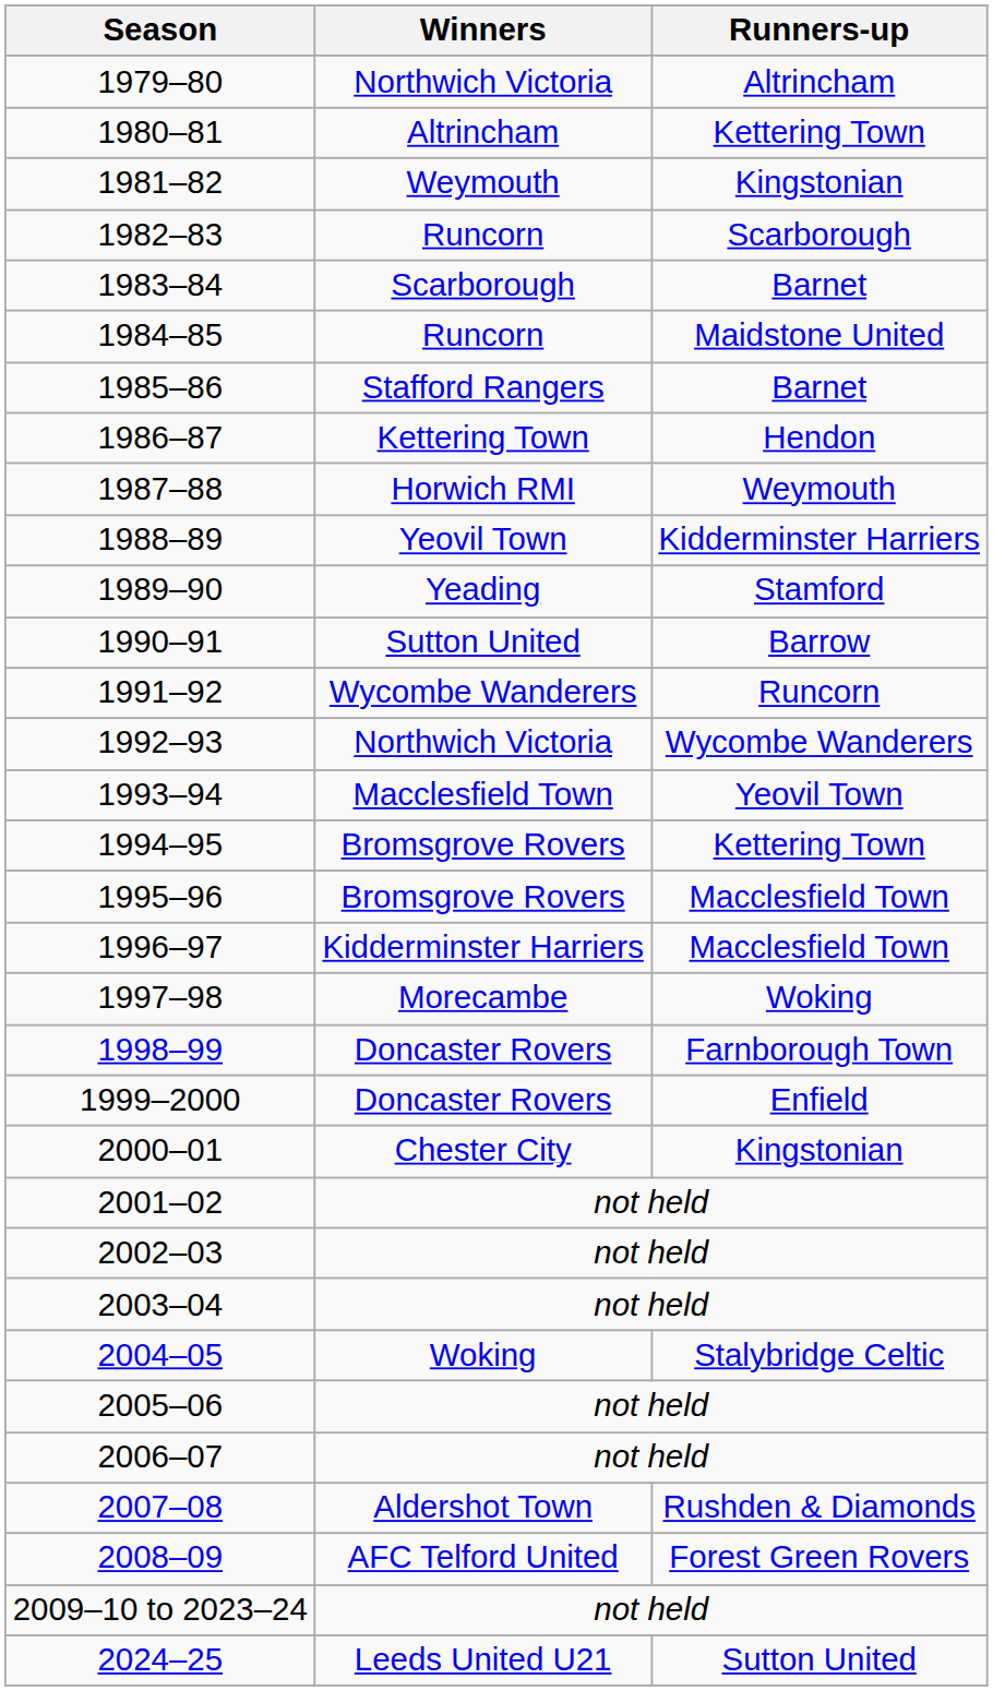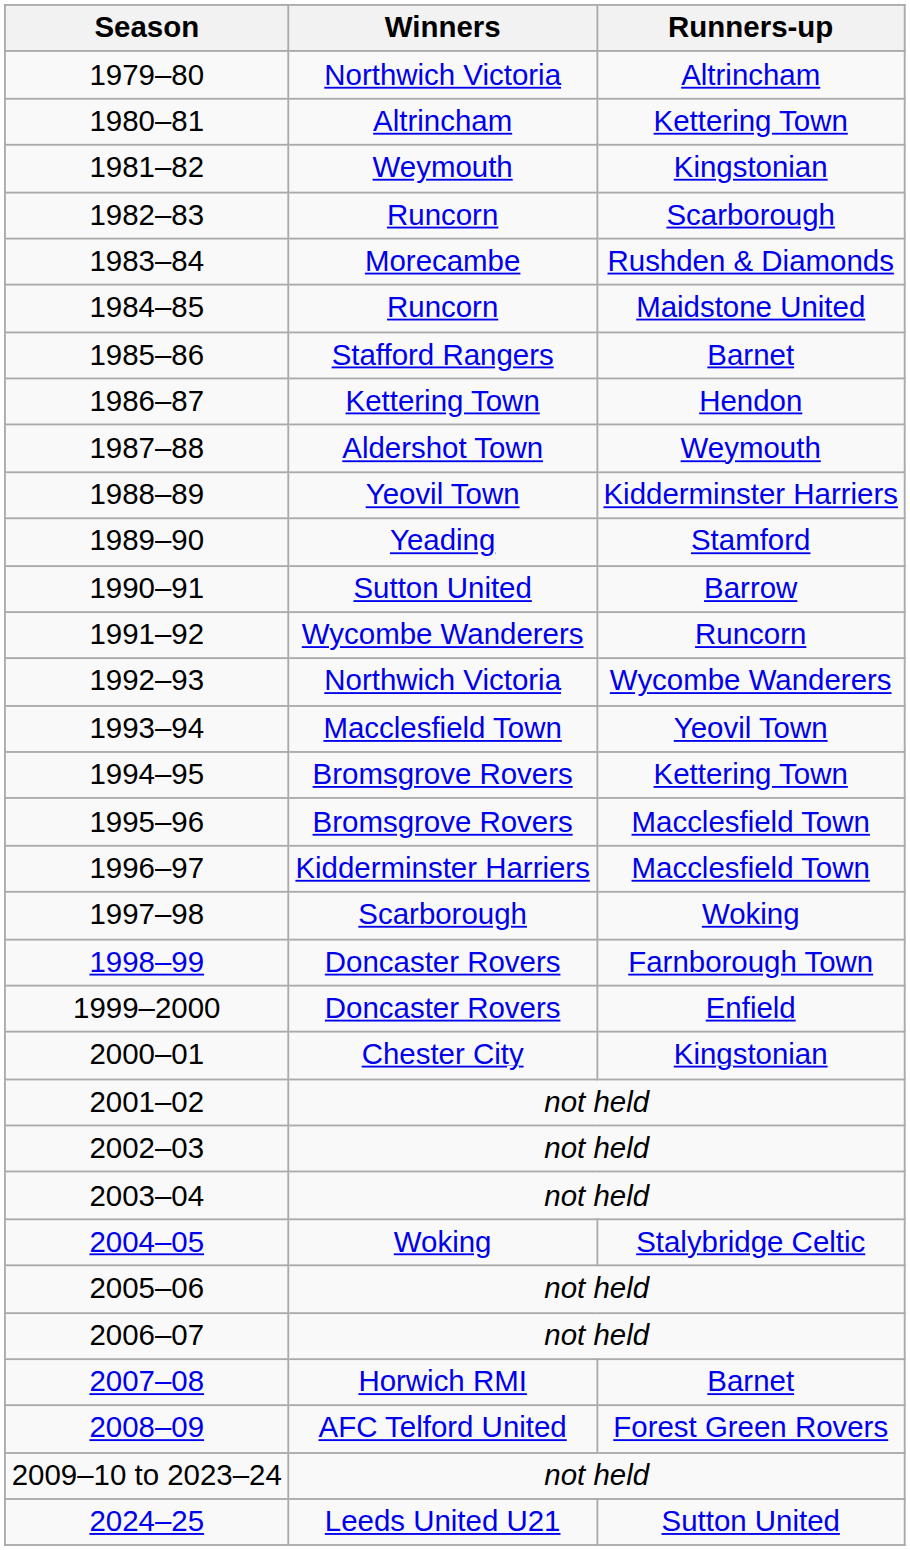1983–84 | Winners: Scarborough -> Morecambe
1983–84 | Runners-up: Barnet -> Rushden & Diamonds
1987–88 | Winners: Horwich RMI -> Aldershot Town
1997–98 | Winners: Morecambe -> Scarborough
2007–08 | Winners: Aldershot Town -> Horwich RMI
2007–08 | Runners-up: Rushden & Diamonds -> Barnet
